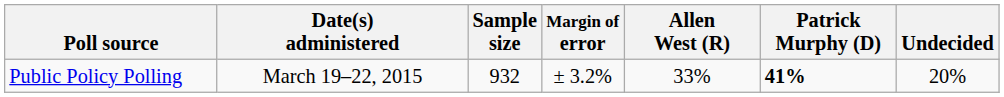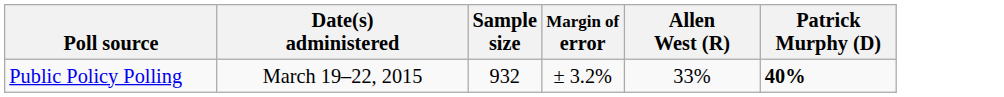- column: Undecided | 20%
Public Policy Polling | Patrick Murphy (D): 41% -> 40%
